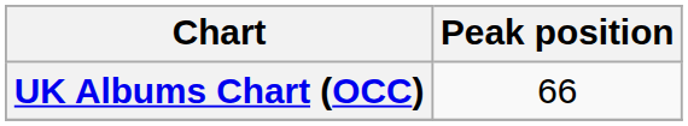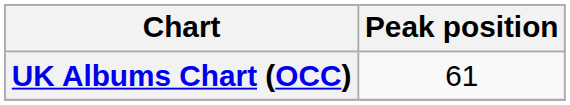UK Albums Chart (OCC) | Peak position: 66 -> 61
